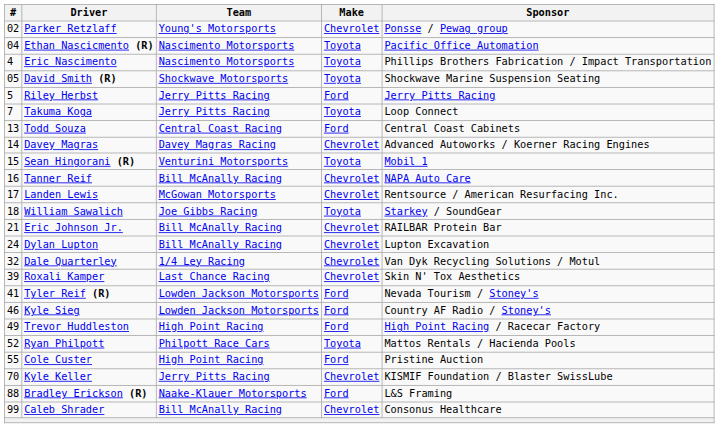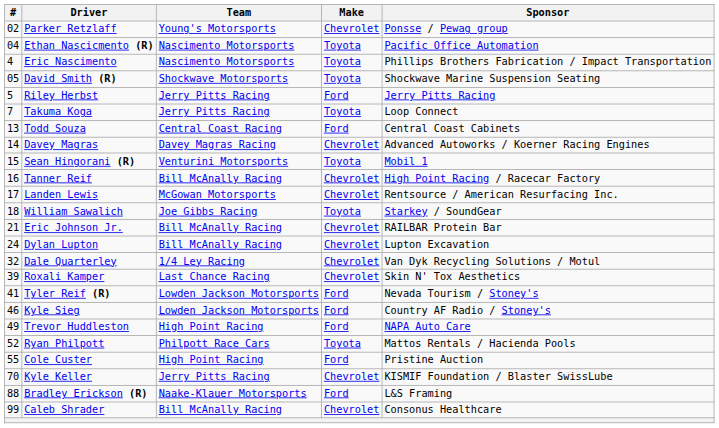Tanner Reif | Sponsor: NAPA Auto Care -> High Point Racing / Racecar Factory
Trevor Huddleston | Sponsor: High Point Racing / Racecar Factory -> NAPA Auto Care
